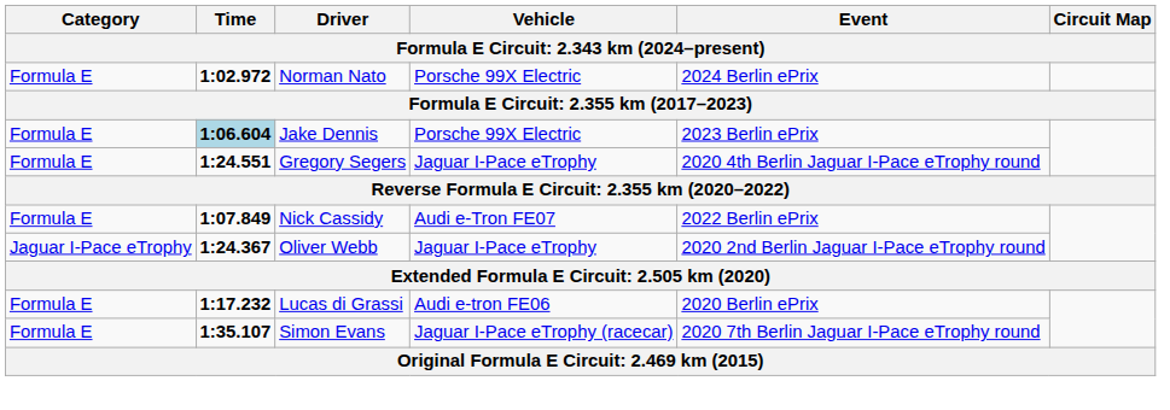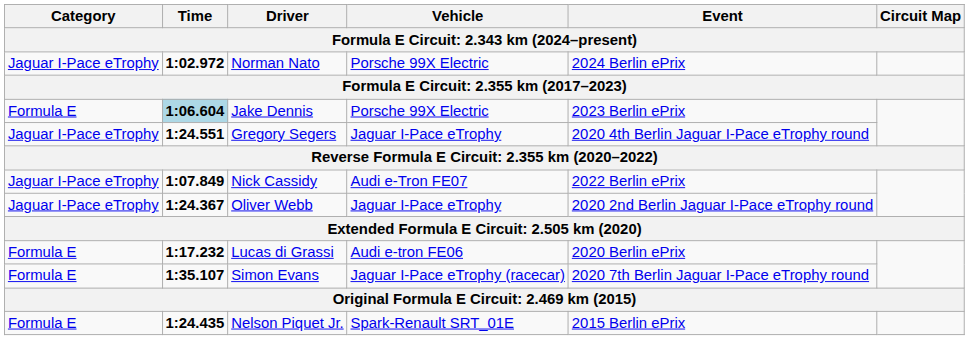Norman Nato | Category: Formula E -> Jaguar I-Pace eTrophy
Gregory Segers | Category: Formula E -> Jaguar I-Pace eTrophy
Nick Cassidy | Category: Formula E -> Jaguar I-Pace eTrophy
+ row: Formula E | 1:24.435 | Nelson Piquet Jr. | Spark-Renault SRT_01E | 2015 Berlin ePrix
